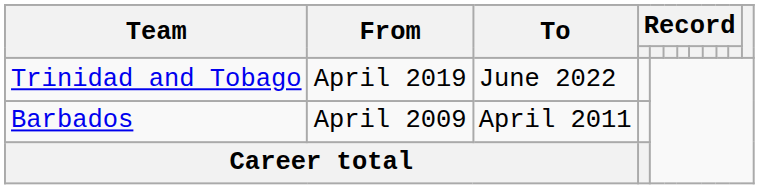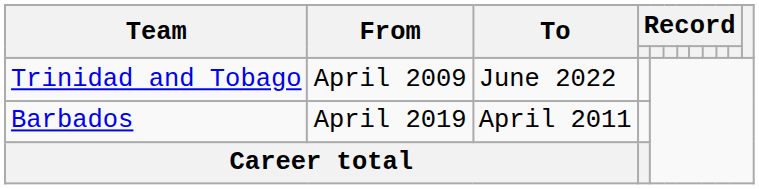Trinidad and Tobago | From: April 2019 -> April 2009
Barbados | From: April 2009 -> April 2019
